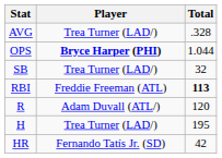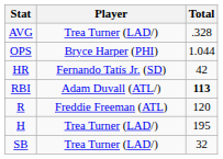OPS | Player: bold -> normal
rows swapped: HR <-> SB
RBI | Player: Freddie Freeman (ATL) -> Adam Duvall (ATL/)
R | Player: Adam Duvall (ATL/) -> Freddie Freeman (ATL)
